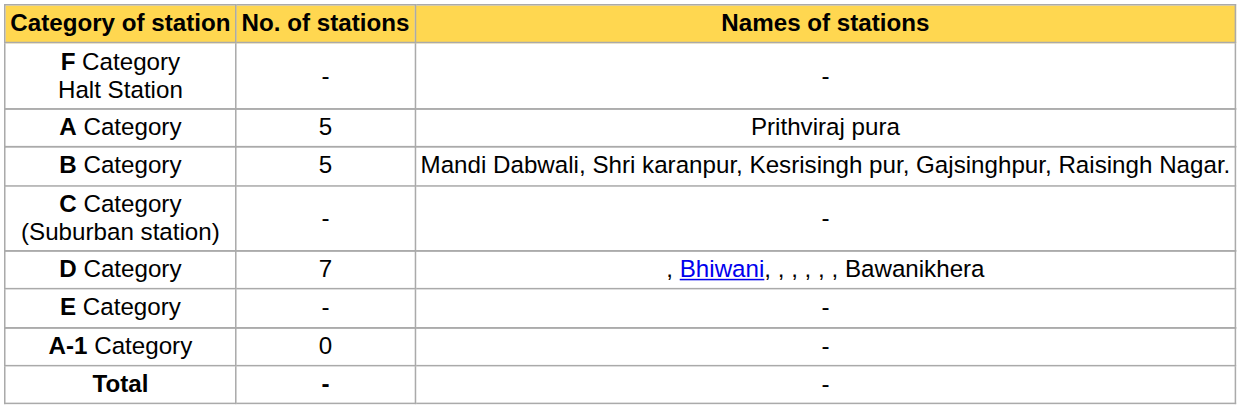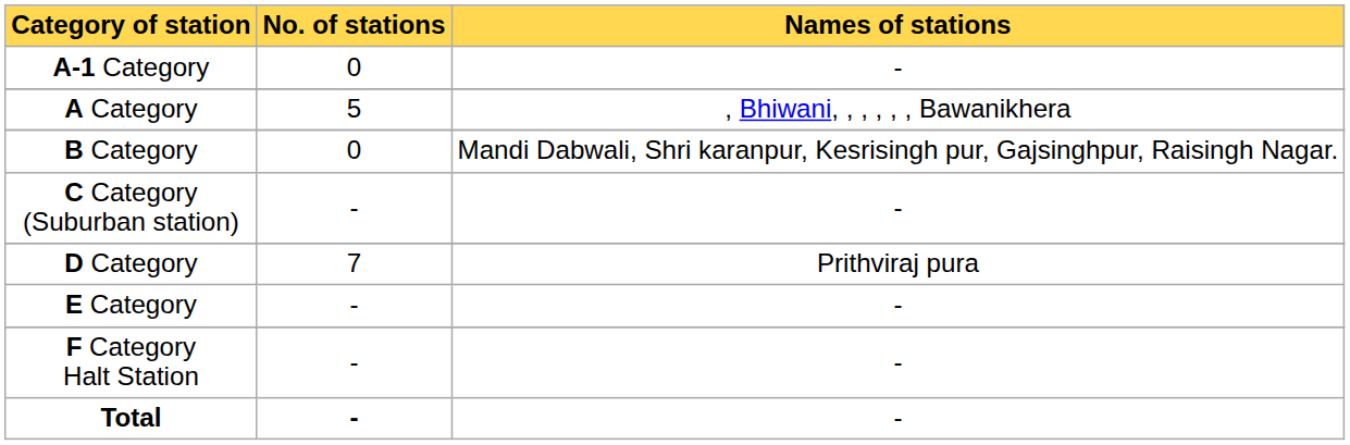rows swapped: A-1 Category <-> F Category Halt Station
A Category | Names of stations: Prithviraj pura -> , Bhiwani, , , , , , Bawanikhera
B Category | No. of stations: 5 -> 0
D Category | Names of stations: , Bhiwani, , , , , , Bawanikhera -> Prithviraj pura
